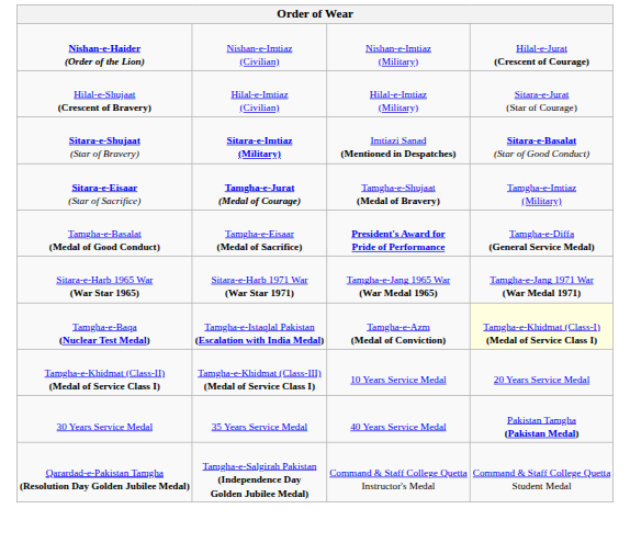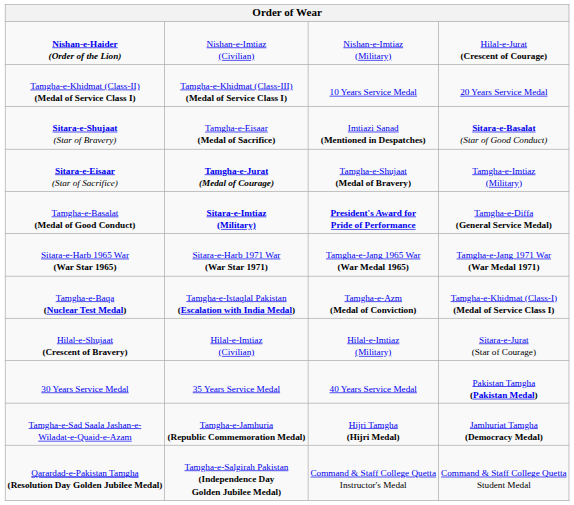rows swapped: Hilal-e-Shujaat (Crescent of Bravery) <-> Tamgha-e-Khidmat (Class-II) (Medal of Service Class I)
Sitara-e-Shujaat (Star of Bravery) | column 2: Sitara-e-Imtiaz (Military) -> Tamgha-e-Eisaar (Medal of Sacrifice)
Tamgha-e-Basalat (Medal of Good Conduct) | column 2: Tamgha-e-Eisaar (Medal of Sacrifice) -> Sitara-e-Imtiaz (Military)
Tamgha-e-Baqa (Nuclear Test Medal) | column 4: lightyellow background -> no background
+ row: Tamgha-e-Sad Saala Jashan-e- Wiladat-e-Quaid-e-Azam | Tamgha-e-Jamhuria (Republic Commemoration Medal) | Hijri Tamgha (Hijri Medal) | Jamhuriat Tamgha (Democracy Medal)
